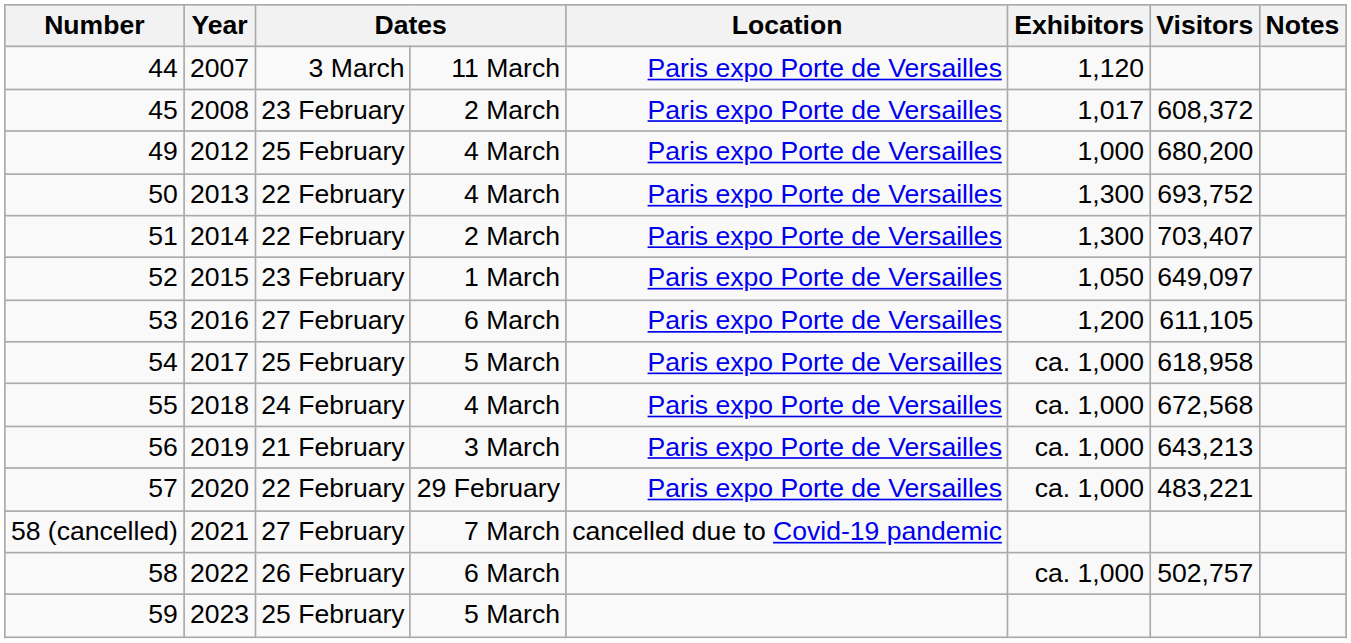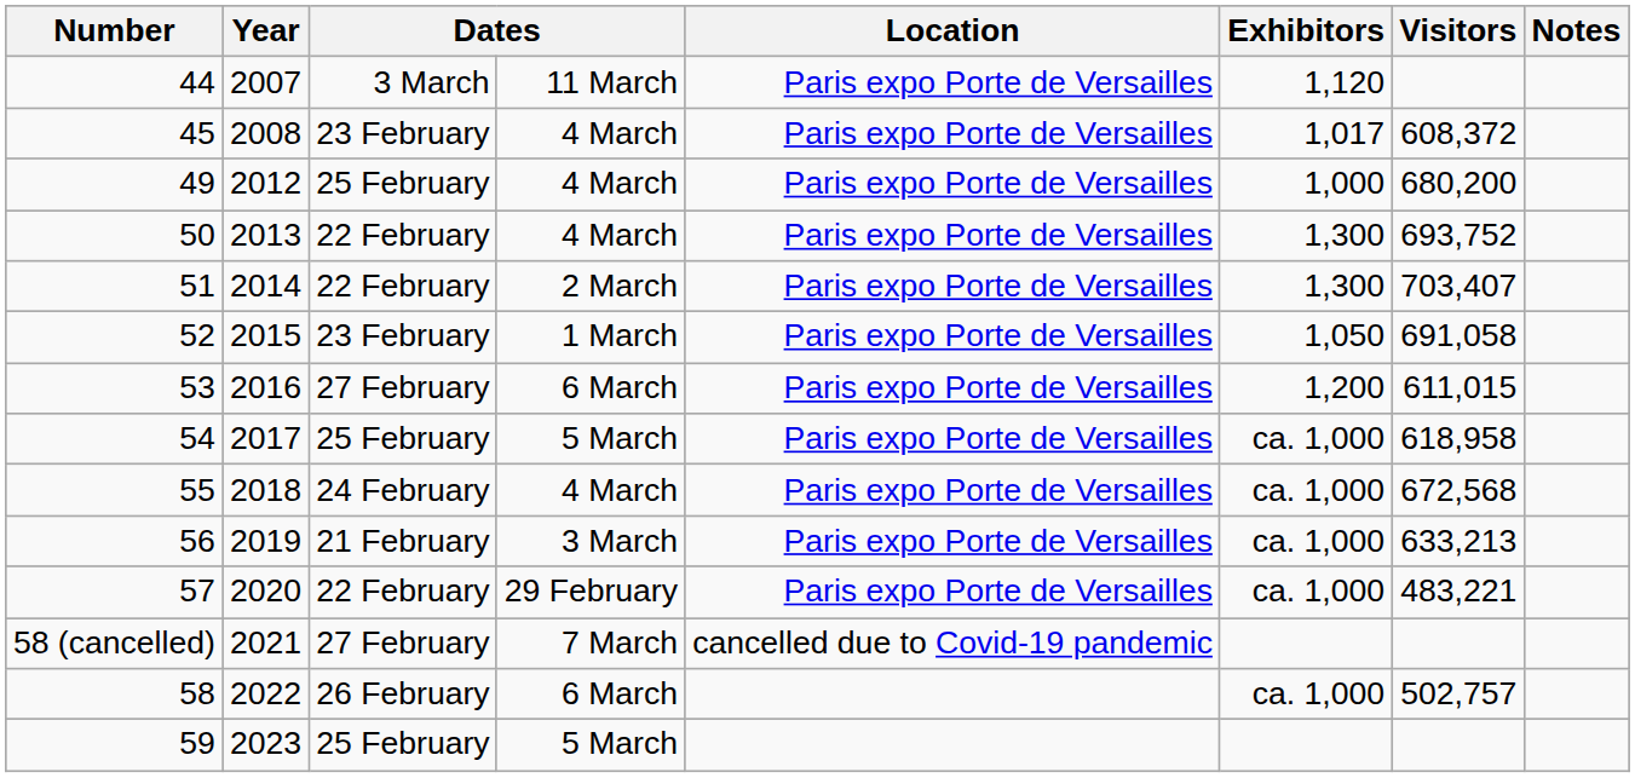45 | column 4: 2 March -> 4 March
52 | Visitors: 649,097 -> 691,058
53 | Visitors: 611,105 -> 611,015
56 | Visitors: 643,213 -> 633,213
